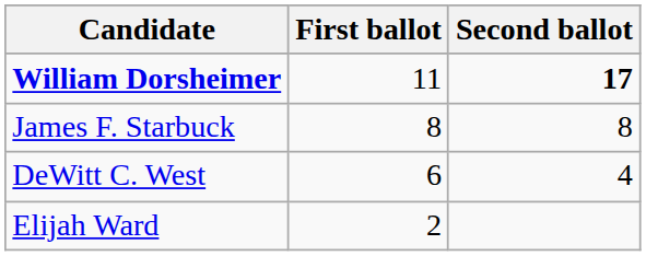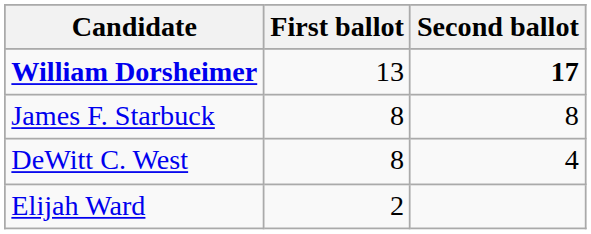William Dorsheimer | First ballot: 11 -> 13
DeWitt C. West | First ballot: 6 -> 8
